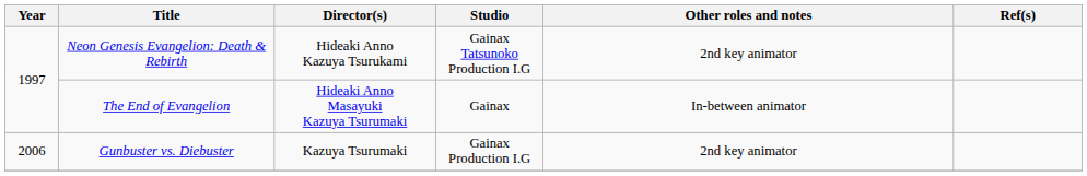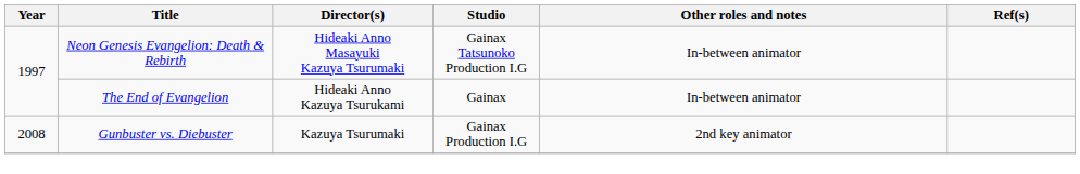Neon Genesis Evangelion: Death & Rebirth | Director(s): Hideaki Anno Kazuya Tsurukami -> Hideaki Anno Masayuki Kazuya Tsurumaki
Neon Genesis Evangelion: Death & Rebirth | Other roles and notes: 2nd key animator -> In-between animator
The End of Evangelion | Director(s): Hideaki Anno Masayuki Kazuya Tsurumaki -> Hideaki Anno Kazuya Tsurukami
Gunbuster vs. Diebuster | Year: 2006 -> 2008
